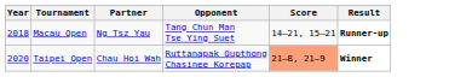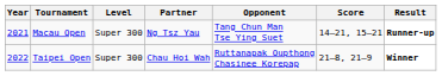+ column: Level | Super 300 | Super 300
Macau Open | Year: 2018 -> 2021
Taipei Open | Year: 2020 -> 2022
Taipei Open | Score: lightsalmon background -> no background
